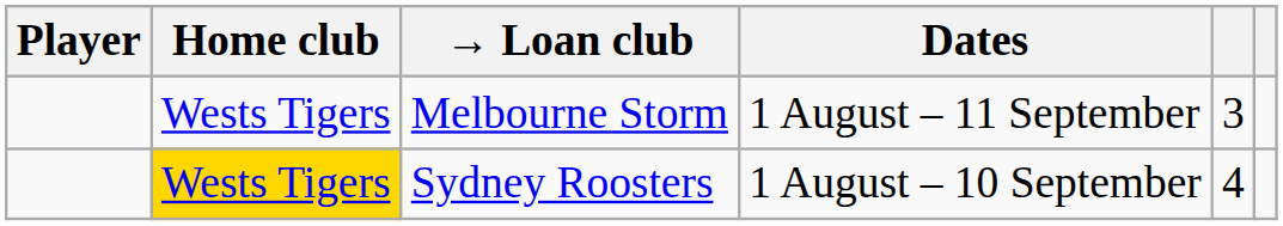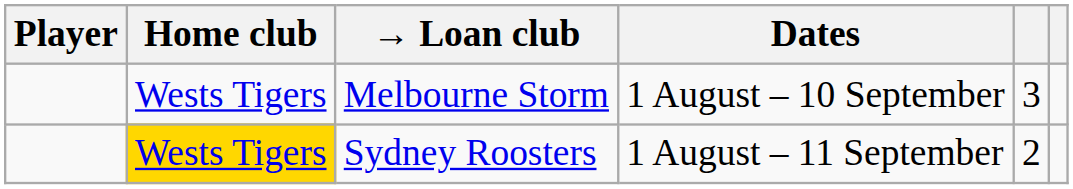Melbourne Storm | Dates: 1 August – 11 September -> 1 August – 10 September
Sydney Roosters | Dates: 1 August – 10 September -> 1 August – 11 September
Sydney Roosters | column 5: 4 -> 2
